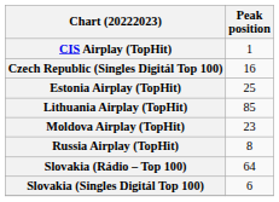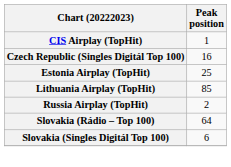- row: Moldova Airplay (TopHit) | 23
Russia Airplay (TopHit) | Peak position: 8 -> 2
